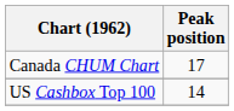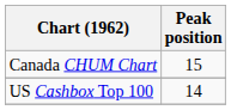Canada CHUM Chart | Peak position: 17 -> 15
